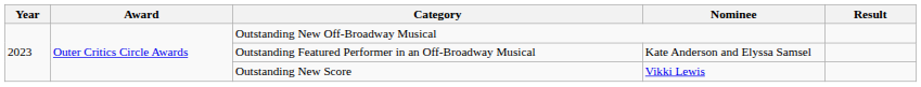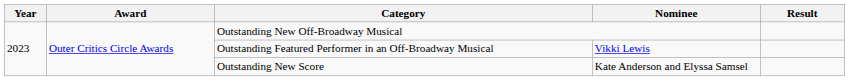Outstanding Featured Performer in an Off-Broadway Musical | Nominee: Kate Anderson and Elyssa Samsel -> Vikki Lewis
Outstanding New Score | Nominee: Vikki Lewis -> Kate Anderson and Elyssa Samsel
